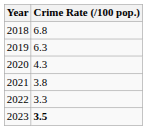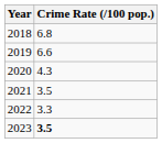2019 | Crime Rate (/100 pop.): 6.3 -> 6.6
2021 | Crime Rate (/100 pop.): 3.8 -> 3.5
